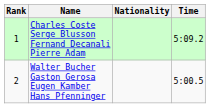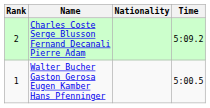Charles Coste Serge Blusson Fernand Decanali Pierre Adam | Rank: 1 -> 2
Walter Bucher Gaston Gerosa Eugen Kamber Hans Pfenninger | Rank: 2 -> 1
